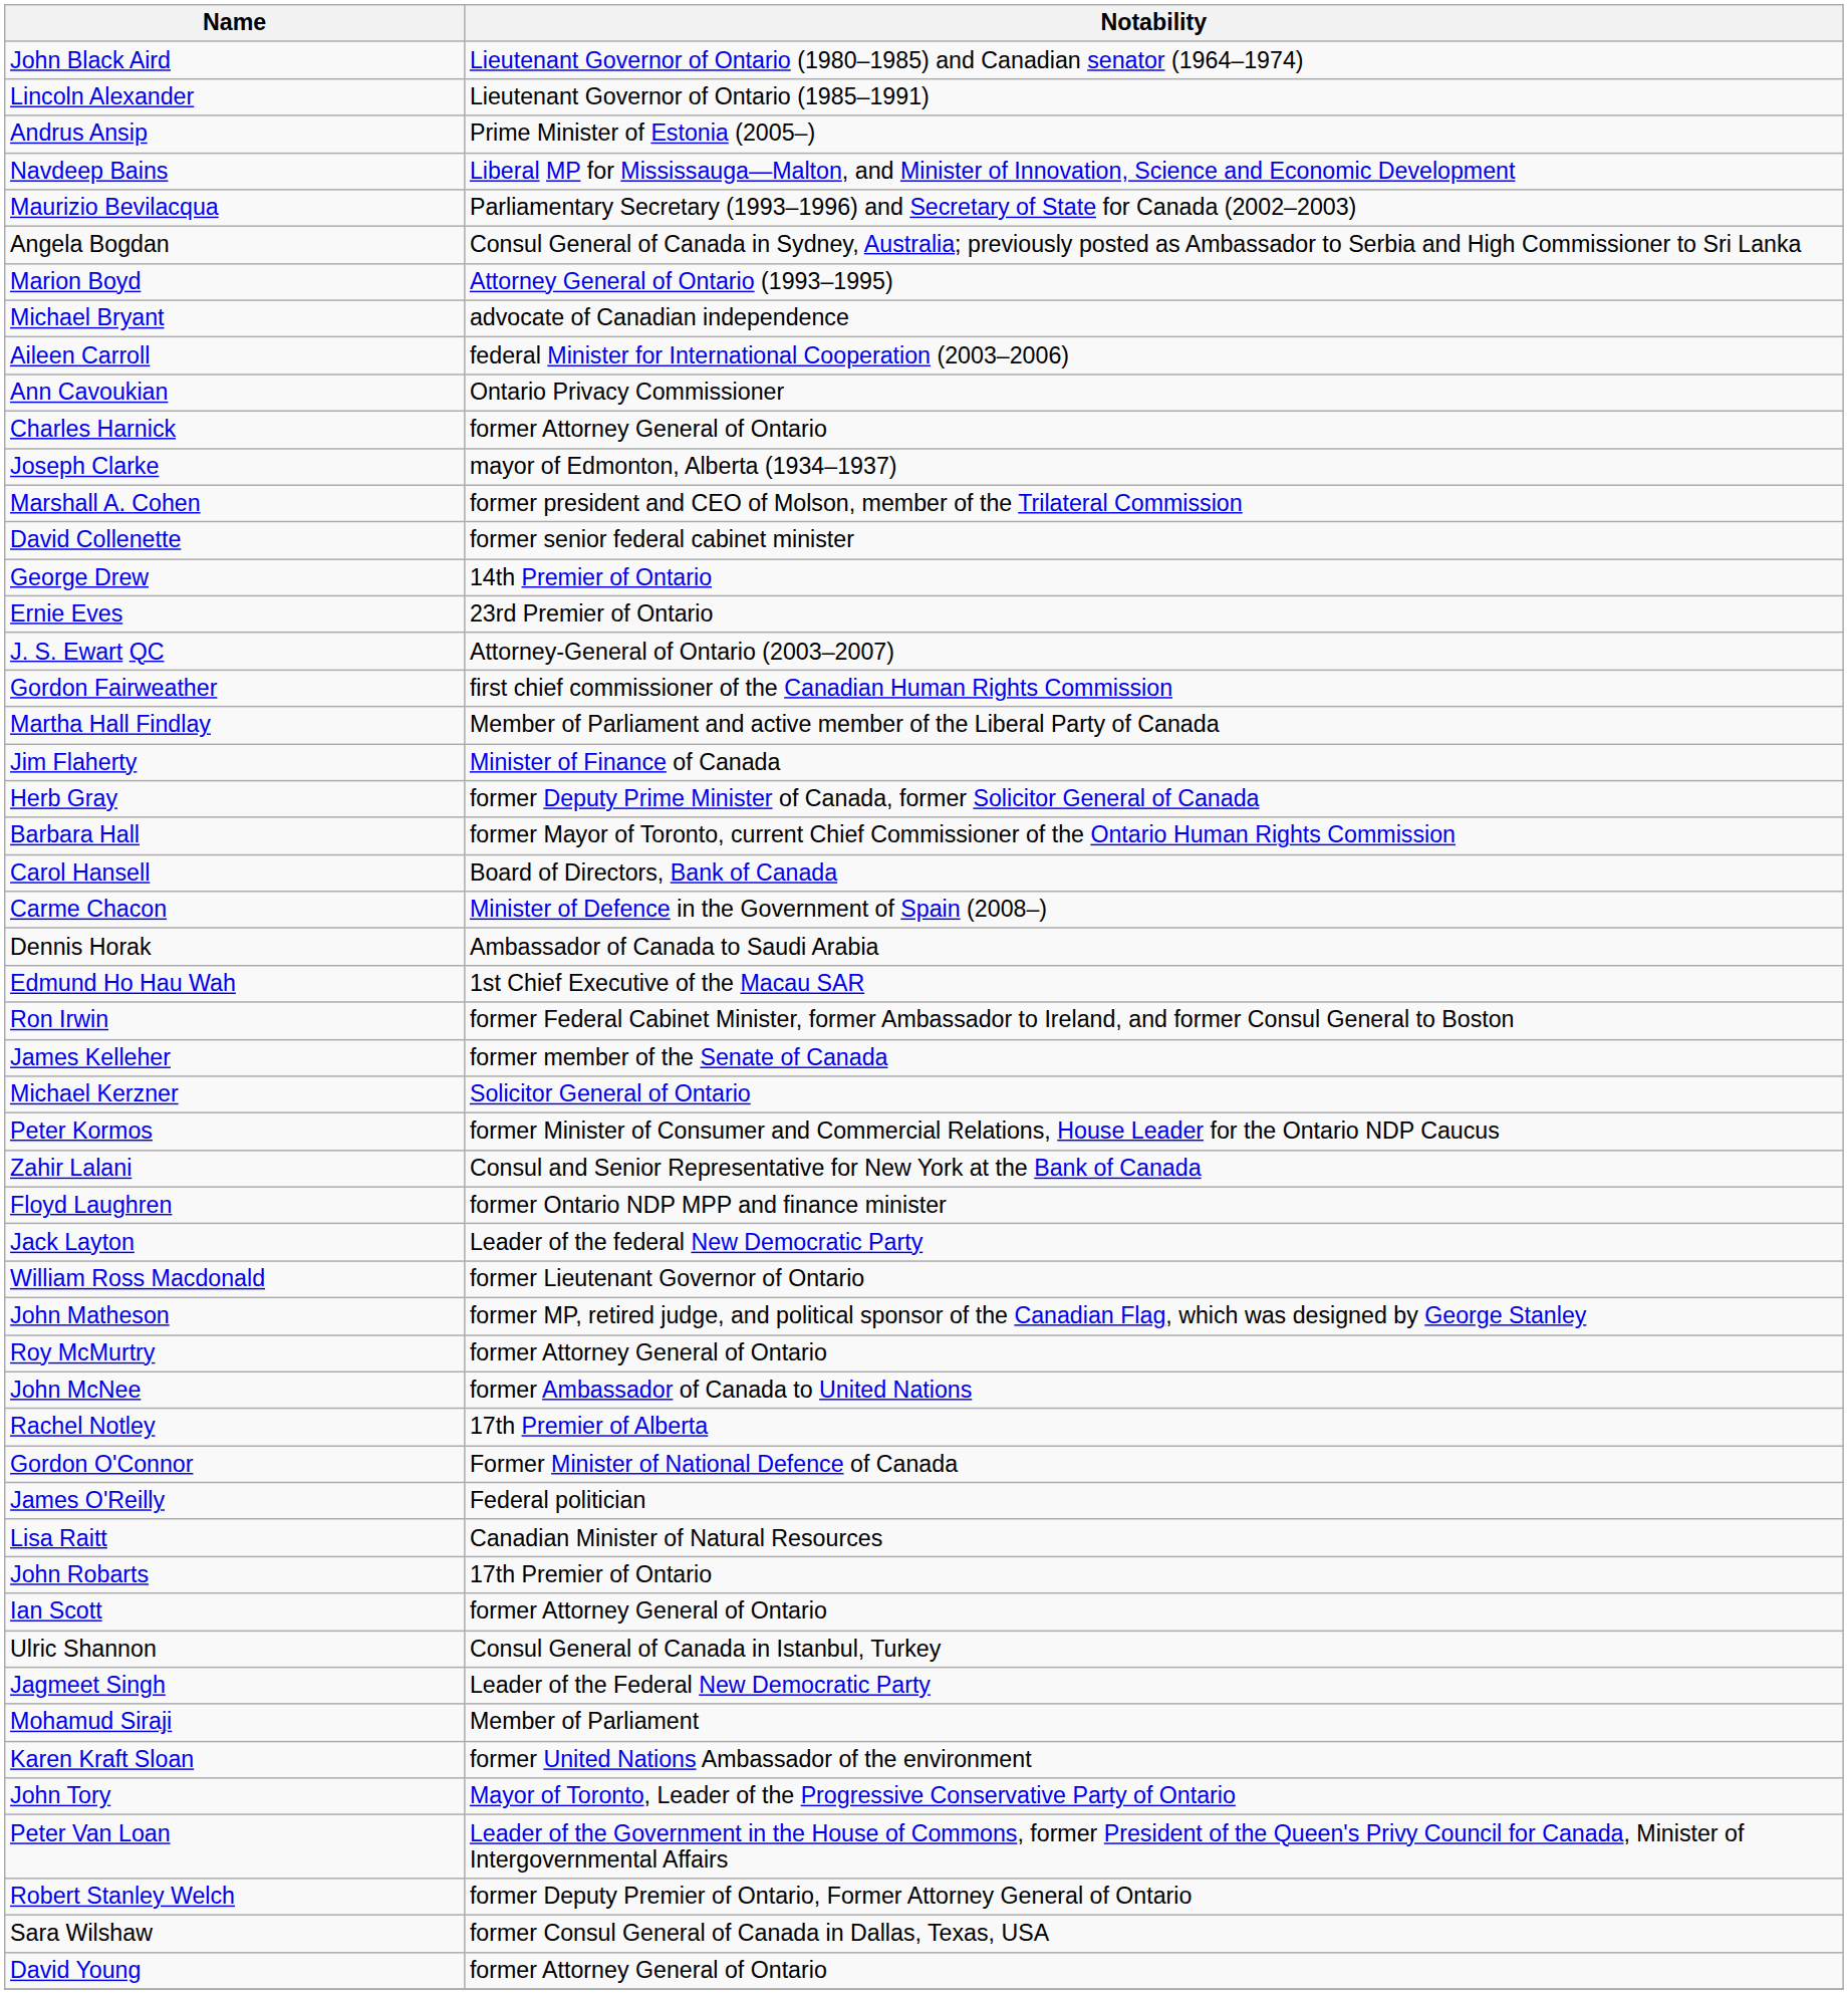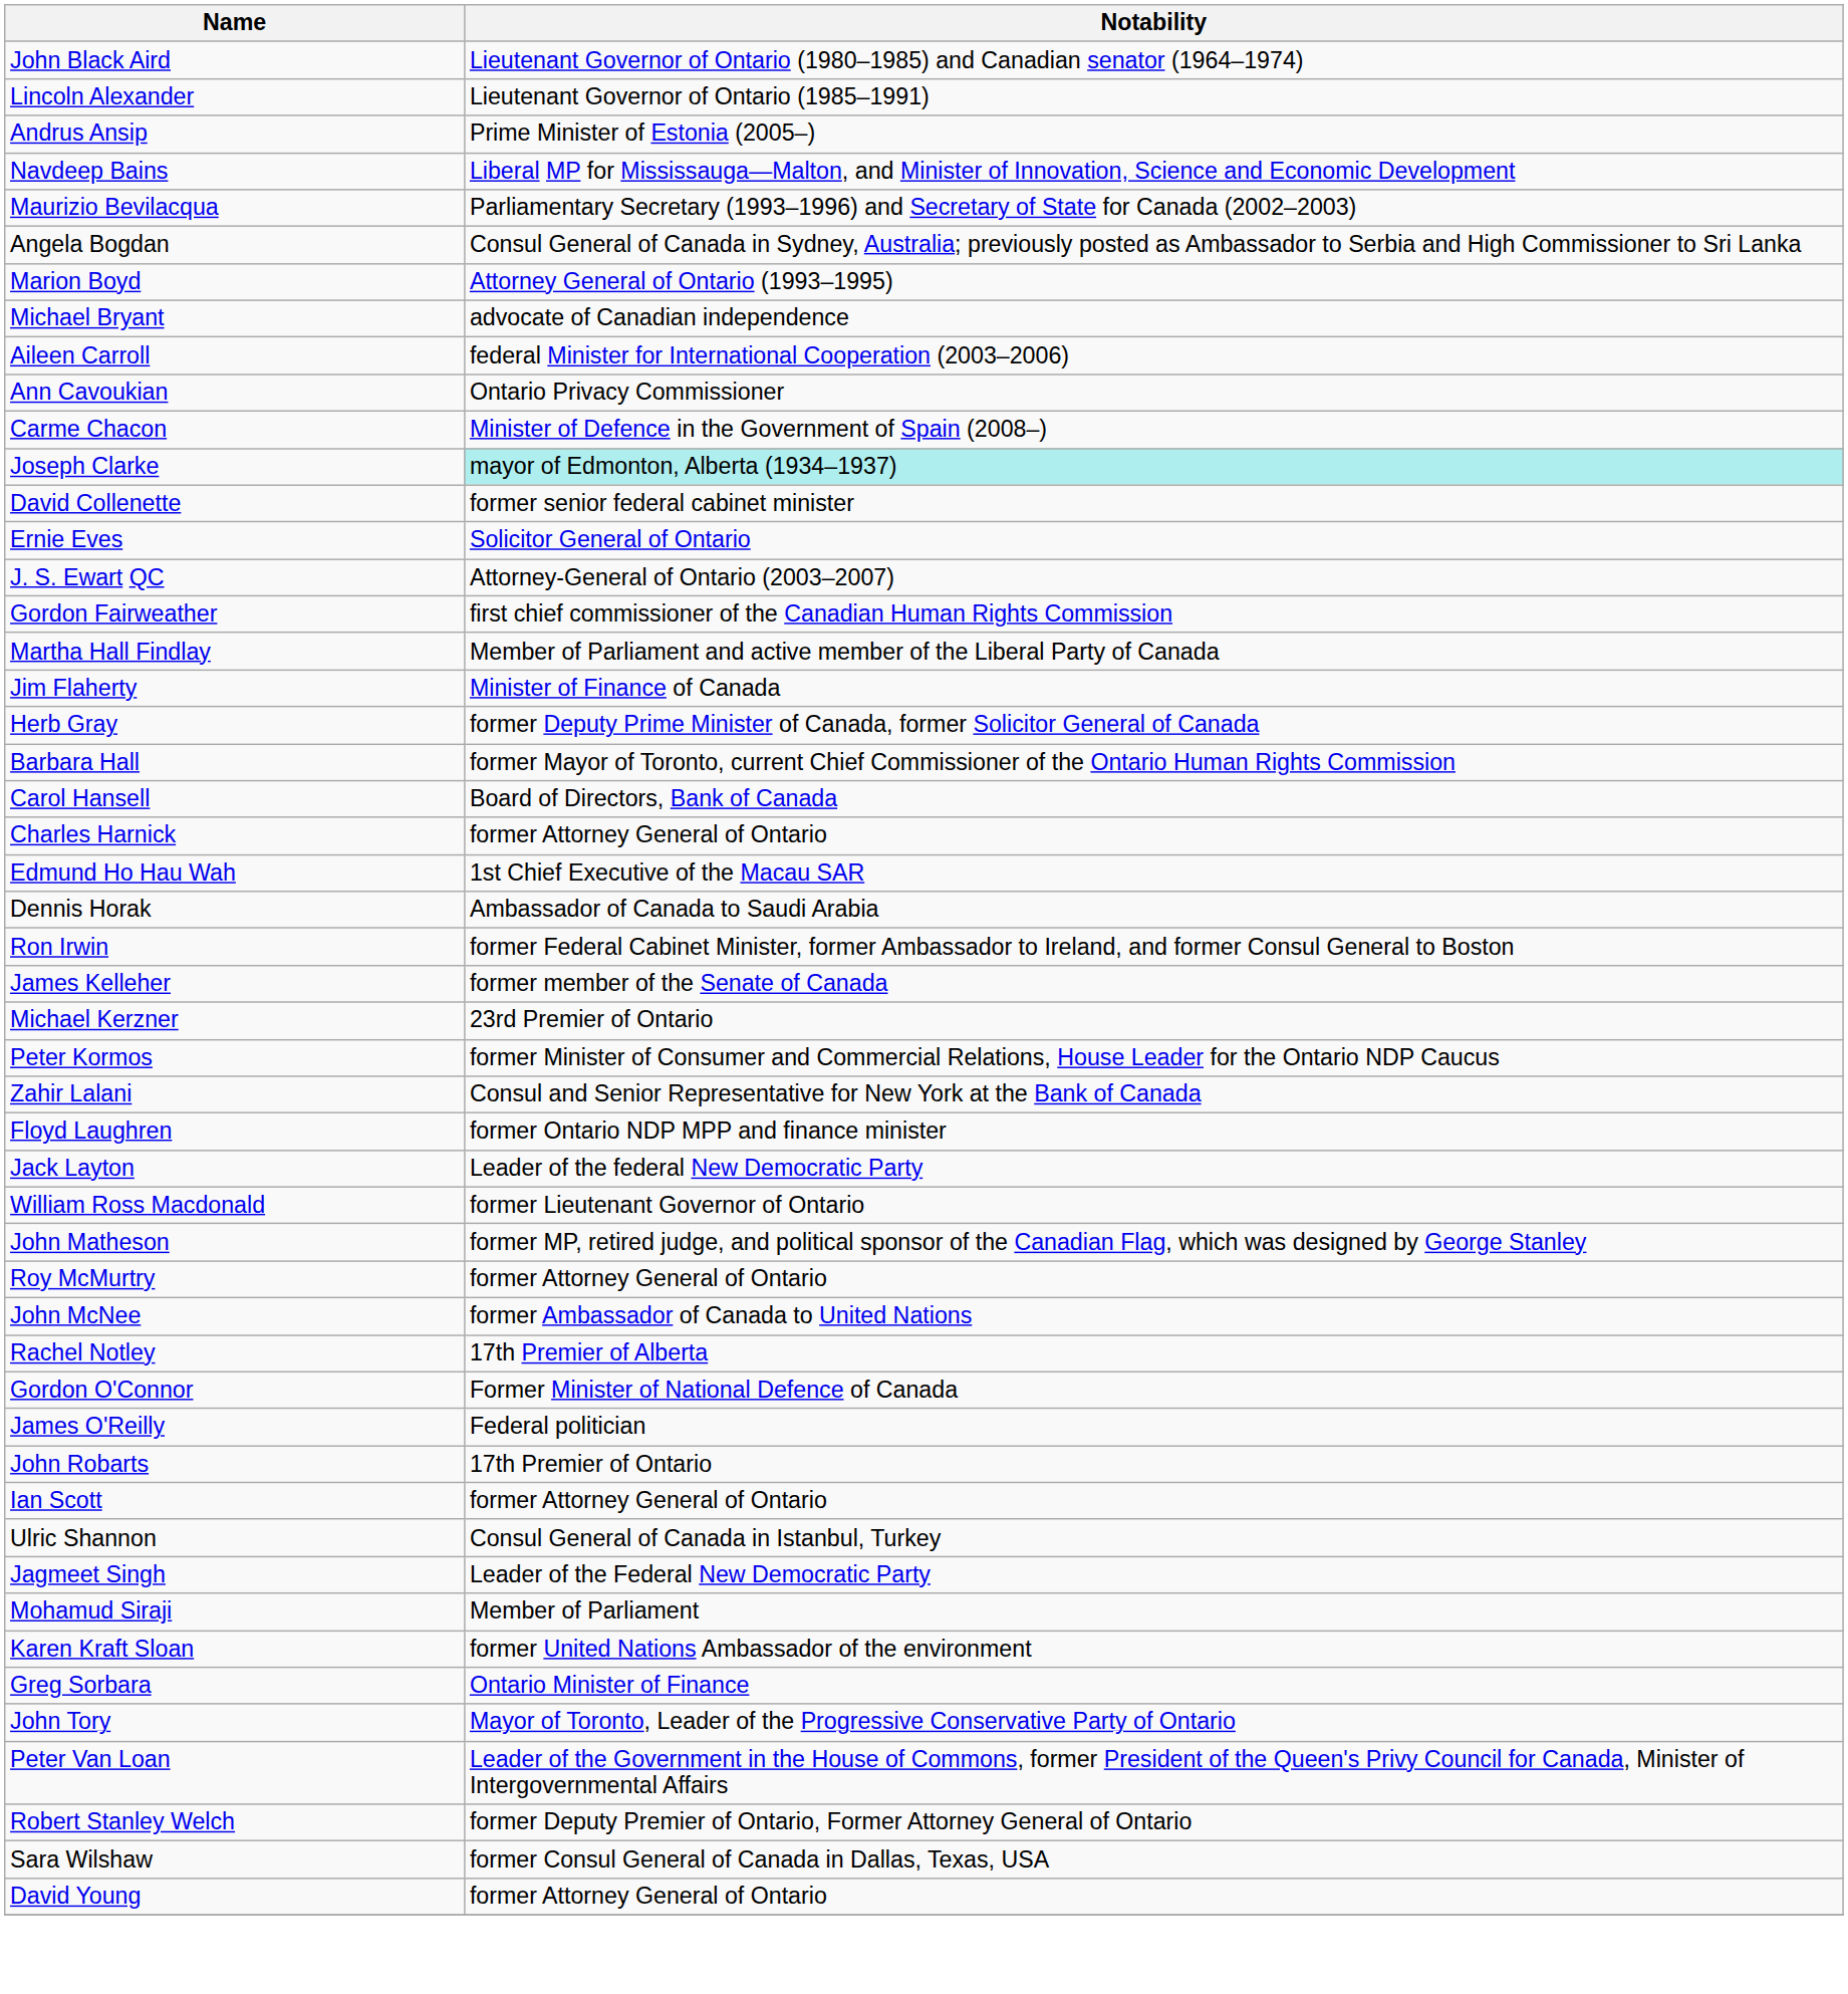rows swapped: Carme Chacon <-> Charles Harnick
Joseph Clarke | Notability: no background -> paleturquoise background
- row: Marshall A. Cohen | former president and CEO of Molson, member of the Trilateral Commission
- row: George Drew | 14th Premier of Ontario
Ernie Eves | Notability: 23rd Premier of Ontario -> Solicitor General of Ontario
rows swapped: Edmund Ho Hau Wah <-> Dennis Horak
Michael Kerzner | Notability: Solicitor General of Ontario -> 23rd Premier of Ontario
- row: Lisa Raitt | Canadian Minister of Natural Resources
+ row: Greg Sorbara | Ontario Minister of Finance
